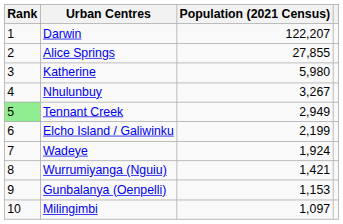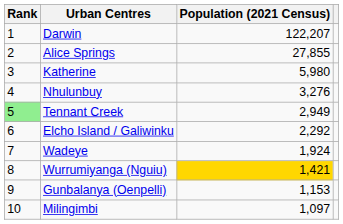Nhulunbuy | Population (2021 Census): 3,267 -> 3,276
Elcho Island / Galiwinku | Population (2021 Census): 2,199 -> 2,292
Wurrumiyanga (Nguiu) | Population (2021 Census): no background -> gold background
